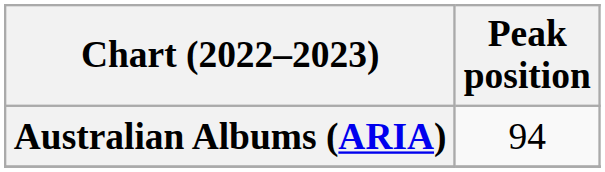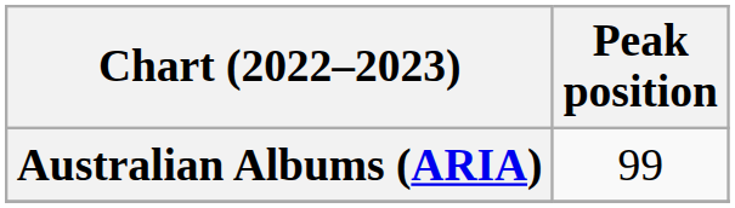Australian Albums (ARIA) | Peak position: 94 -> 99
